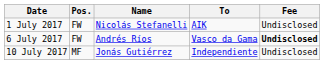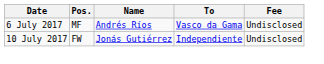- row: 1 July 2017 | FW | Nicolás Stefanelli | AIK | Undisclosed
6 July 2017 | Pos.: FW -> MF
6 July 2017 | Fee: bold -> normal
10 July 2017 | Pos.: MF -> FW
